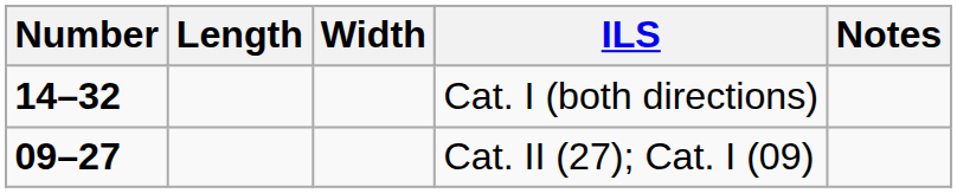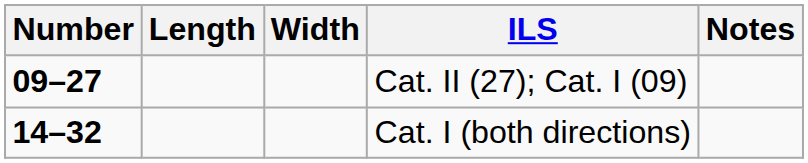rows swapped: Cat. II (27); Cat. I (09) <-> Cat. I (both directions)
